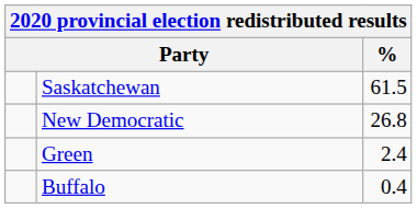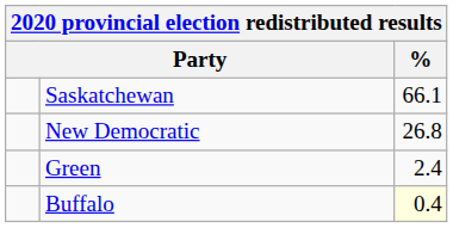Saskatchewan | %: 61.5 -> 66.1
Buffalo | %: no background -> lightyellow background
